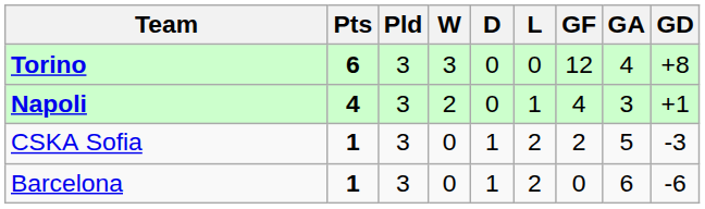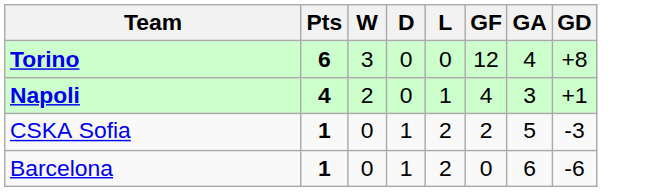- column: Pld | 3 | 3 | 3 | 3
